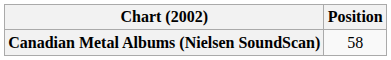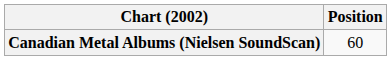Canadian Metal Albums (Nielsen SoundScan) | Position: 58 -> 60
